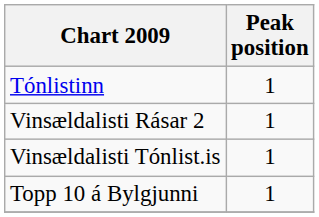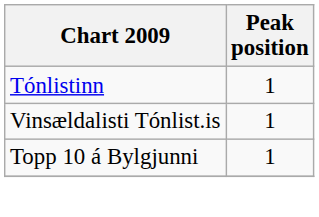- row: Vinsældalisti Rásar 2 | 1
